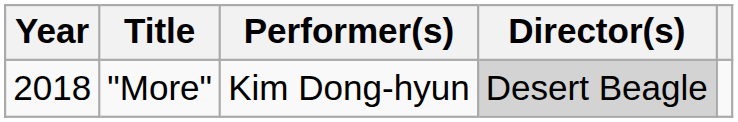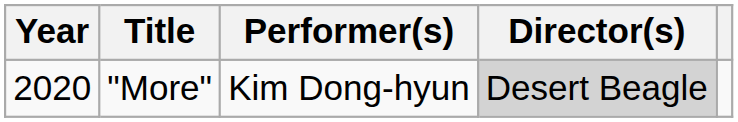"More" | Year: 2018 -> 2020
